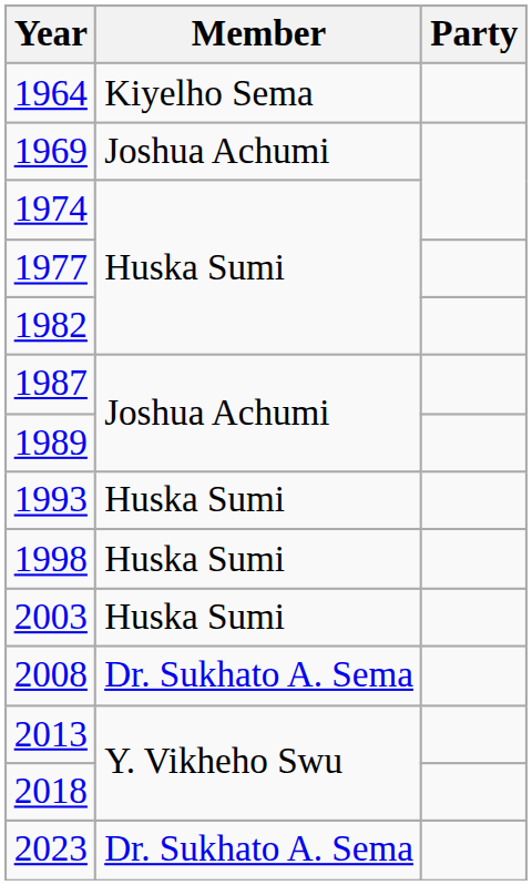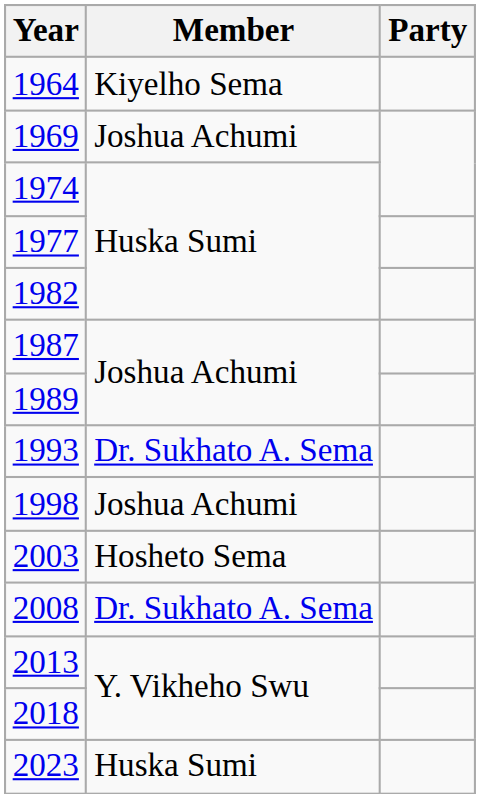1993 | Member: Huska Sumi -> Dr. Sukhato A. Sema
1998 | Member: Huska Sumi -> Joshua Achumi
2003 | Member: Huska Sumi -> Hosheto Sema
2023 | Member: Dr. Sukhato A. Sema -> Huska Sumi
